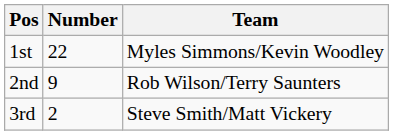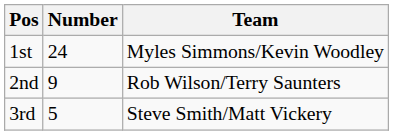1st | Number: 22 -> 24
3rd | Number: 2 -> 5
